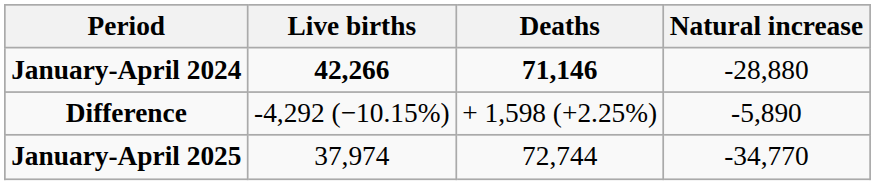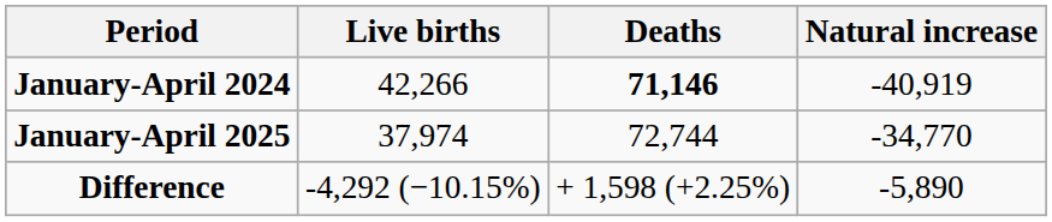January-April 2024 | Live births: bold -> normal
January-April 2024 | Natural increase: -28,880 -> -40,919
rows swapped: January-April 2025 <-> Difference
